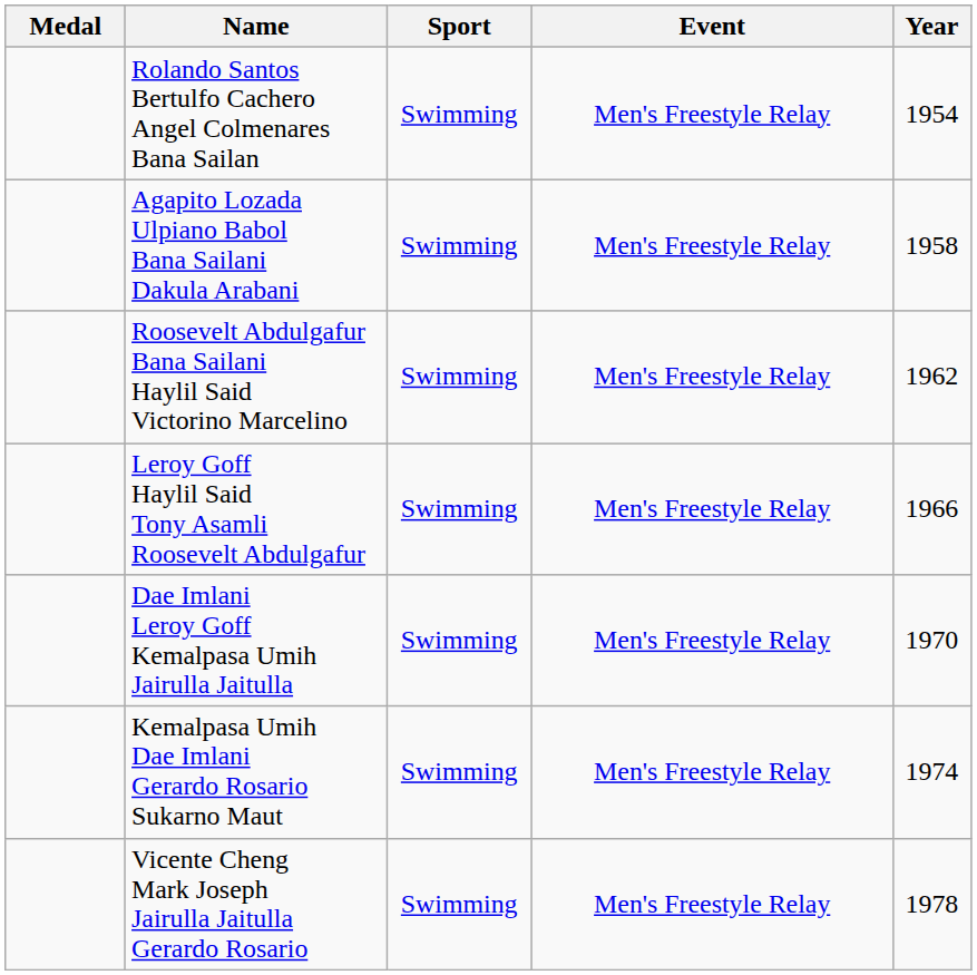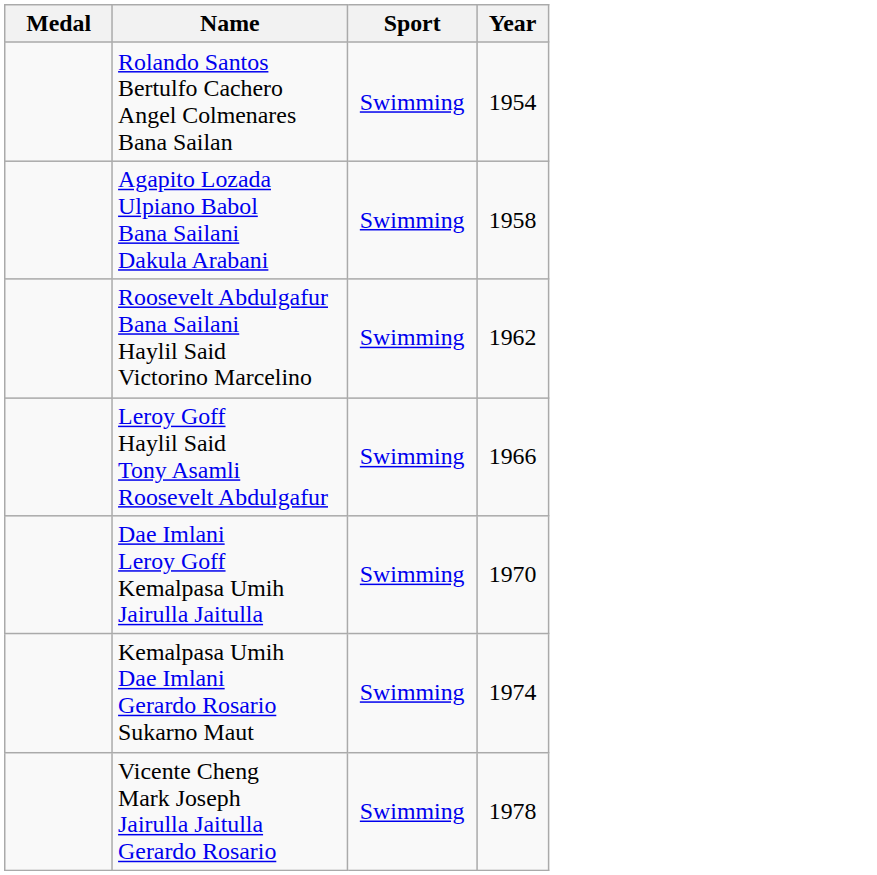- column: Event | Men's Freestyle Relay | Men's Freestyle Relay | Men's Freestyle Relay | Men's Freestyle Relay | Men's Freestyle Relay | Men's Freestyle Relay | Men's Freestyle Relay
